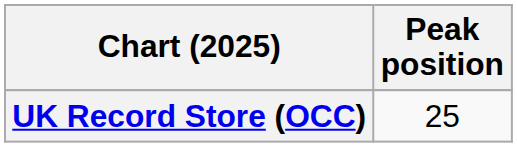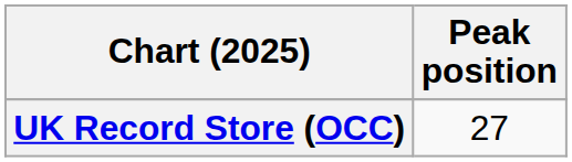UK Record Store (OCC) | Peak position: 25 -> 27
